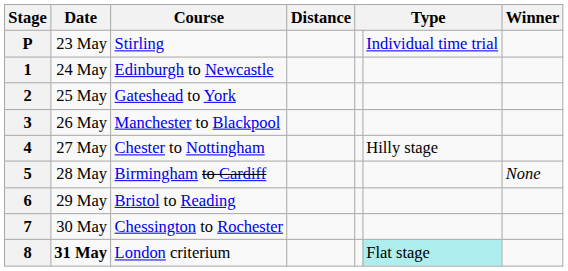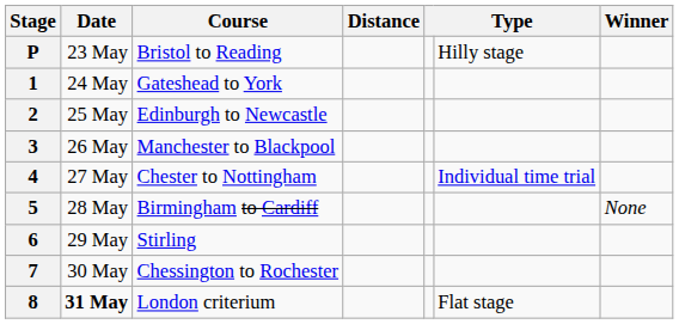P | Course: Stirling -> Bristol to Reading
P | column 6: Individual time trial -> Hilly stage
1 | Course: Edinburgh to Newcastle -> Gateshead to York
2 | Course: Gateshead to York -> Edinburgh to Newcastle
4 | column 6: Hilly stage -> Individual time trial
6 | Course: Bristol to Reading -> Stirling
8 | column 6: paleturquoise background -> no background
